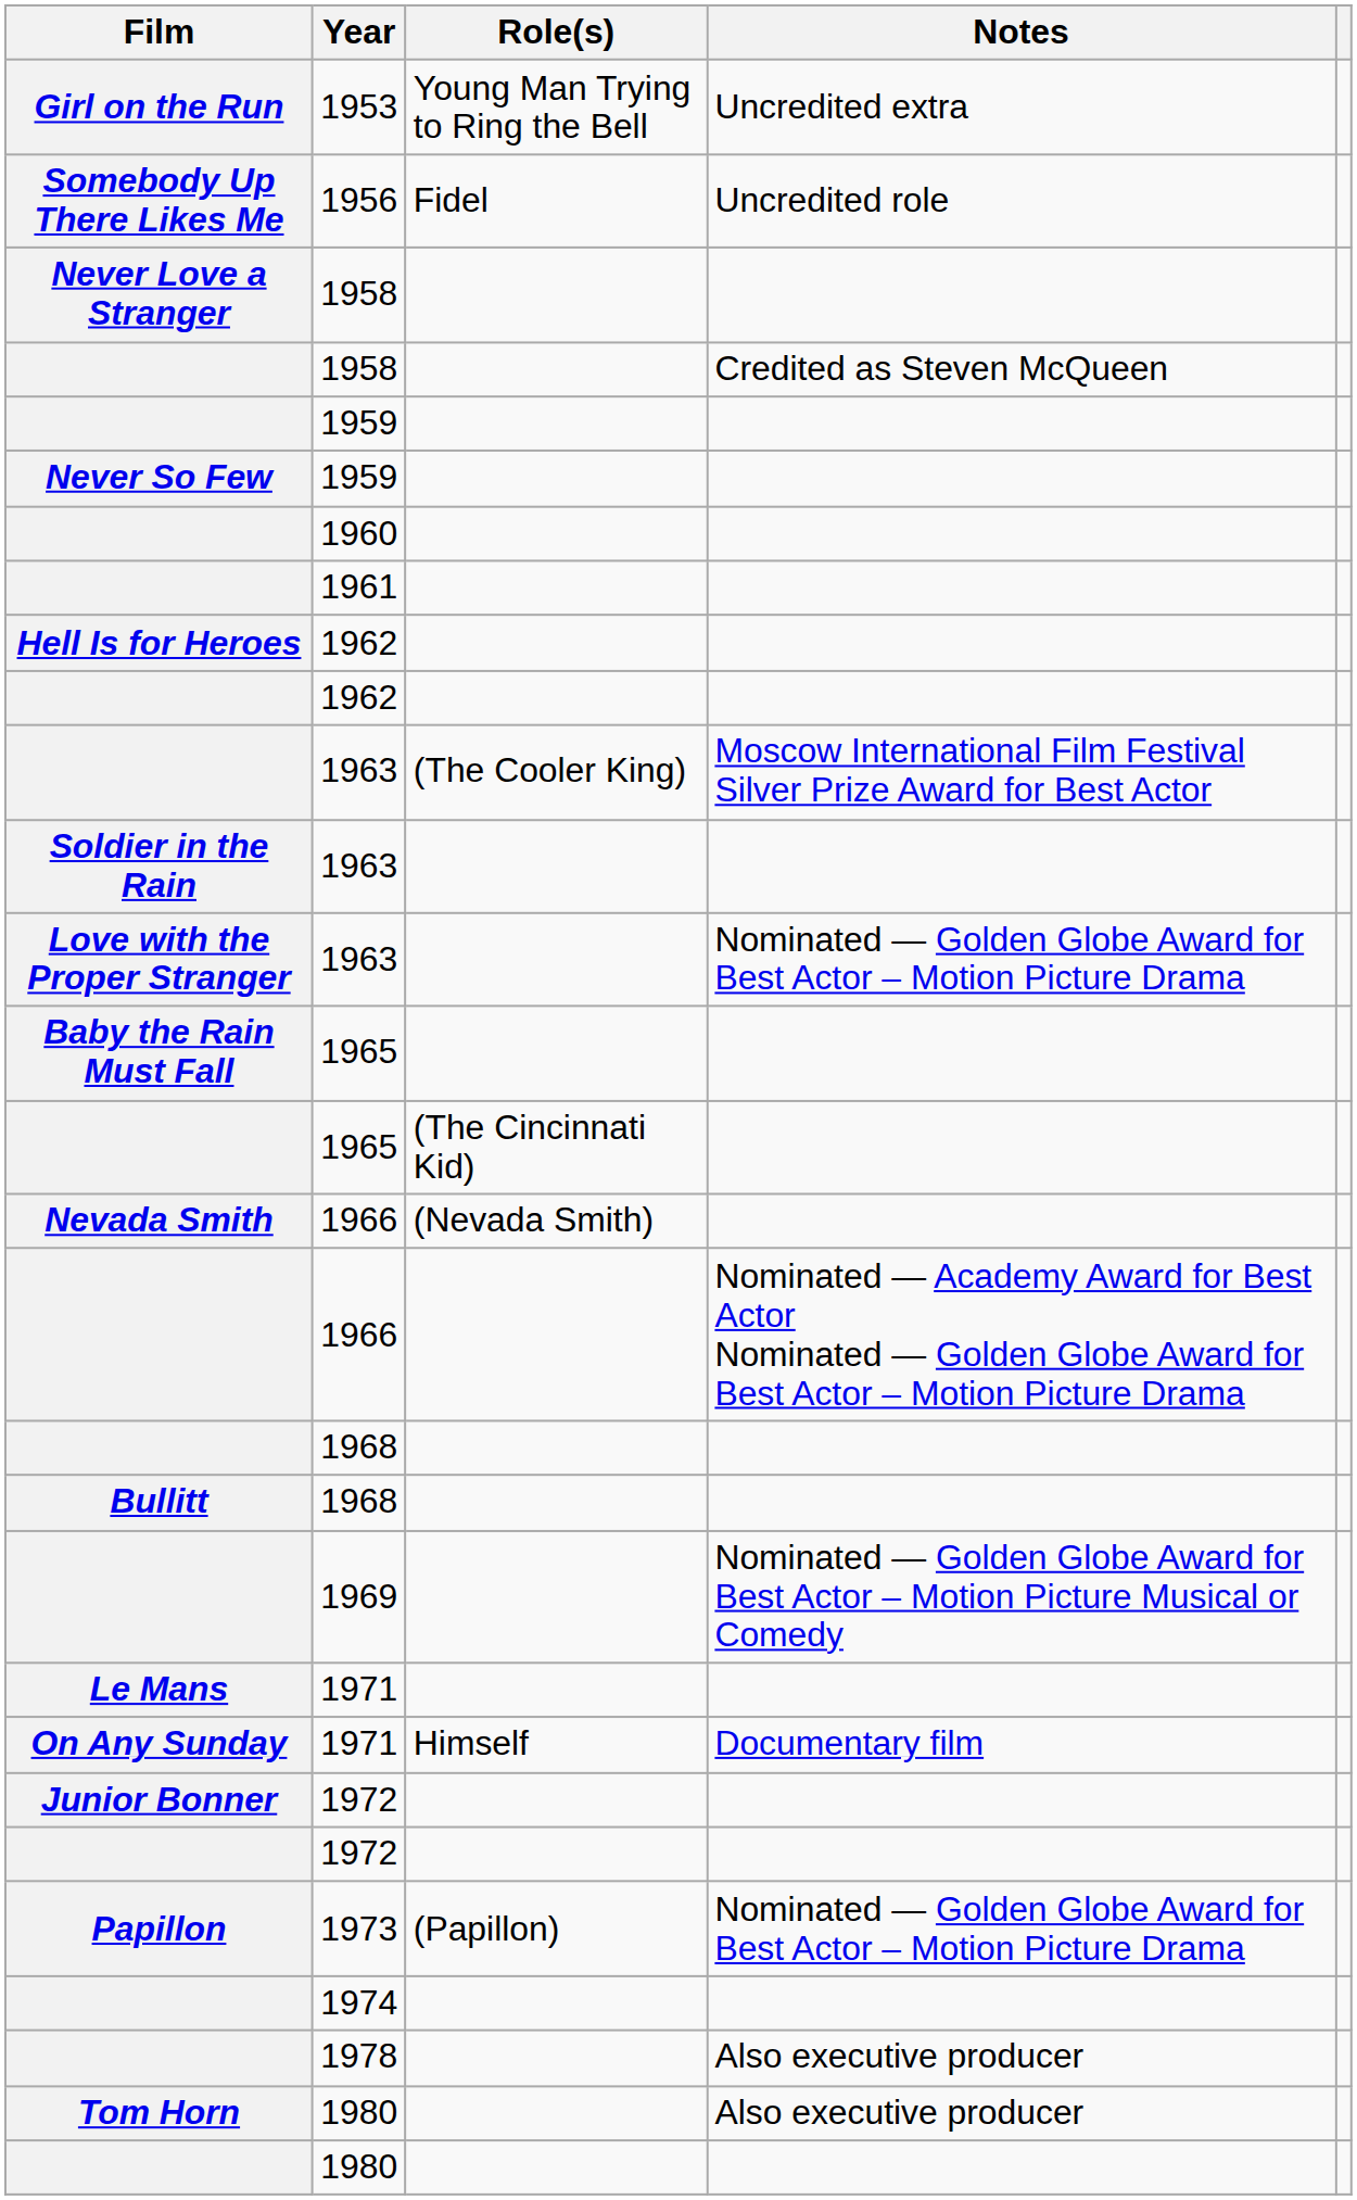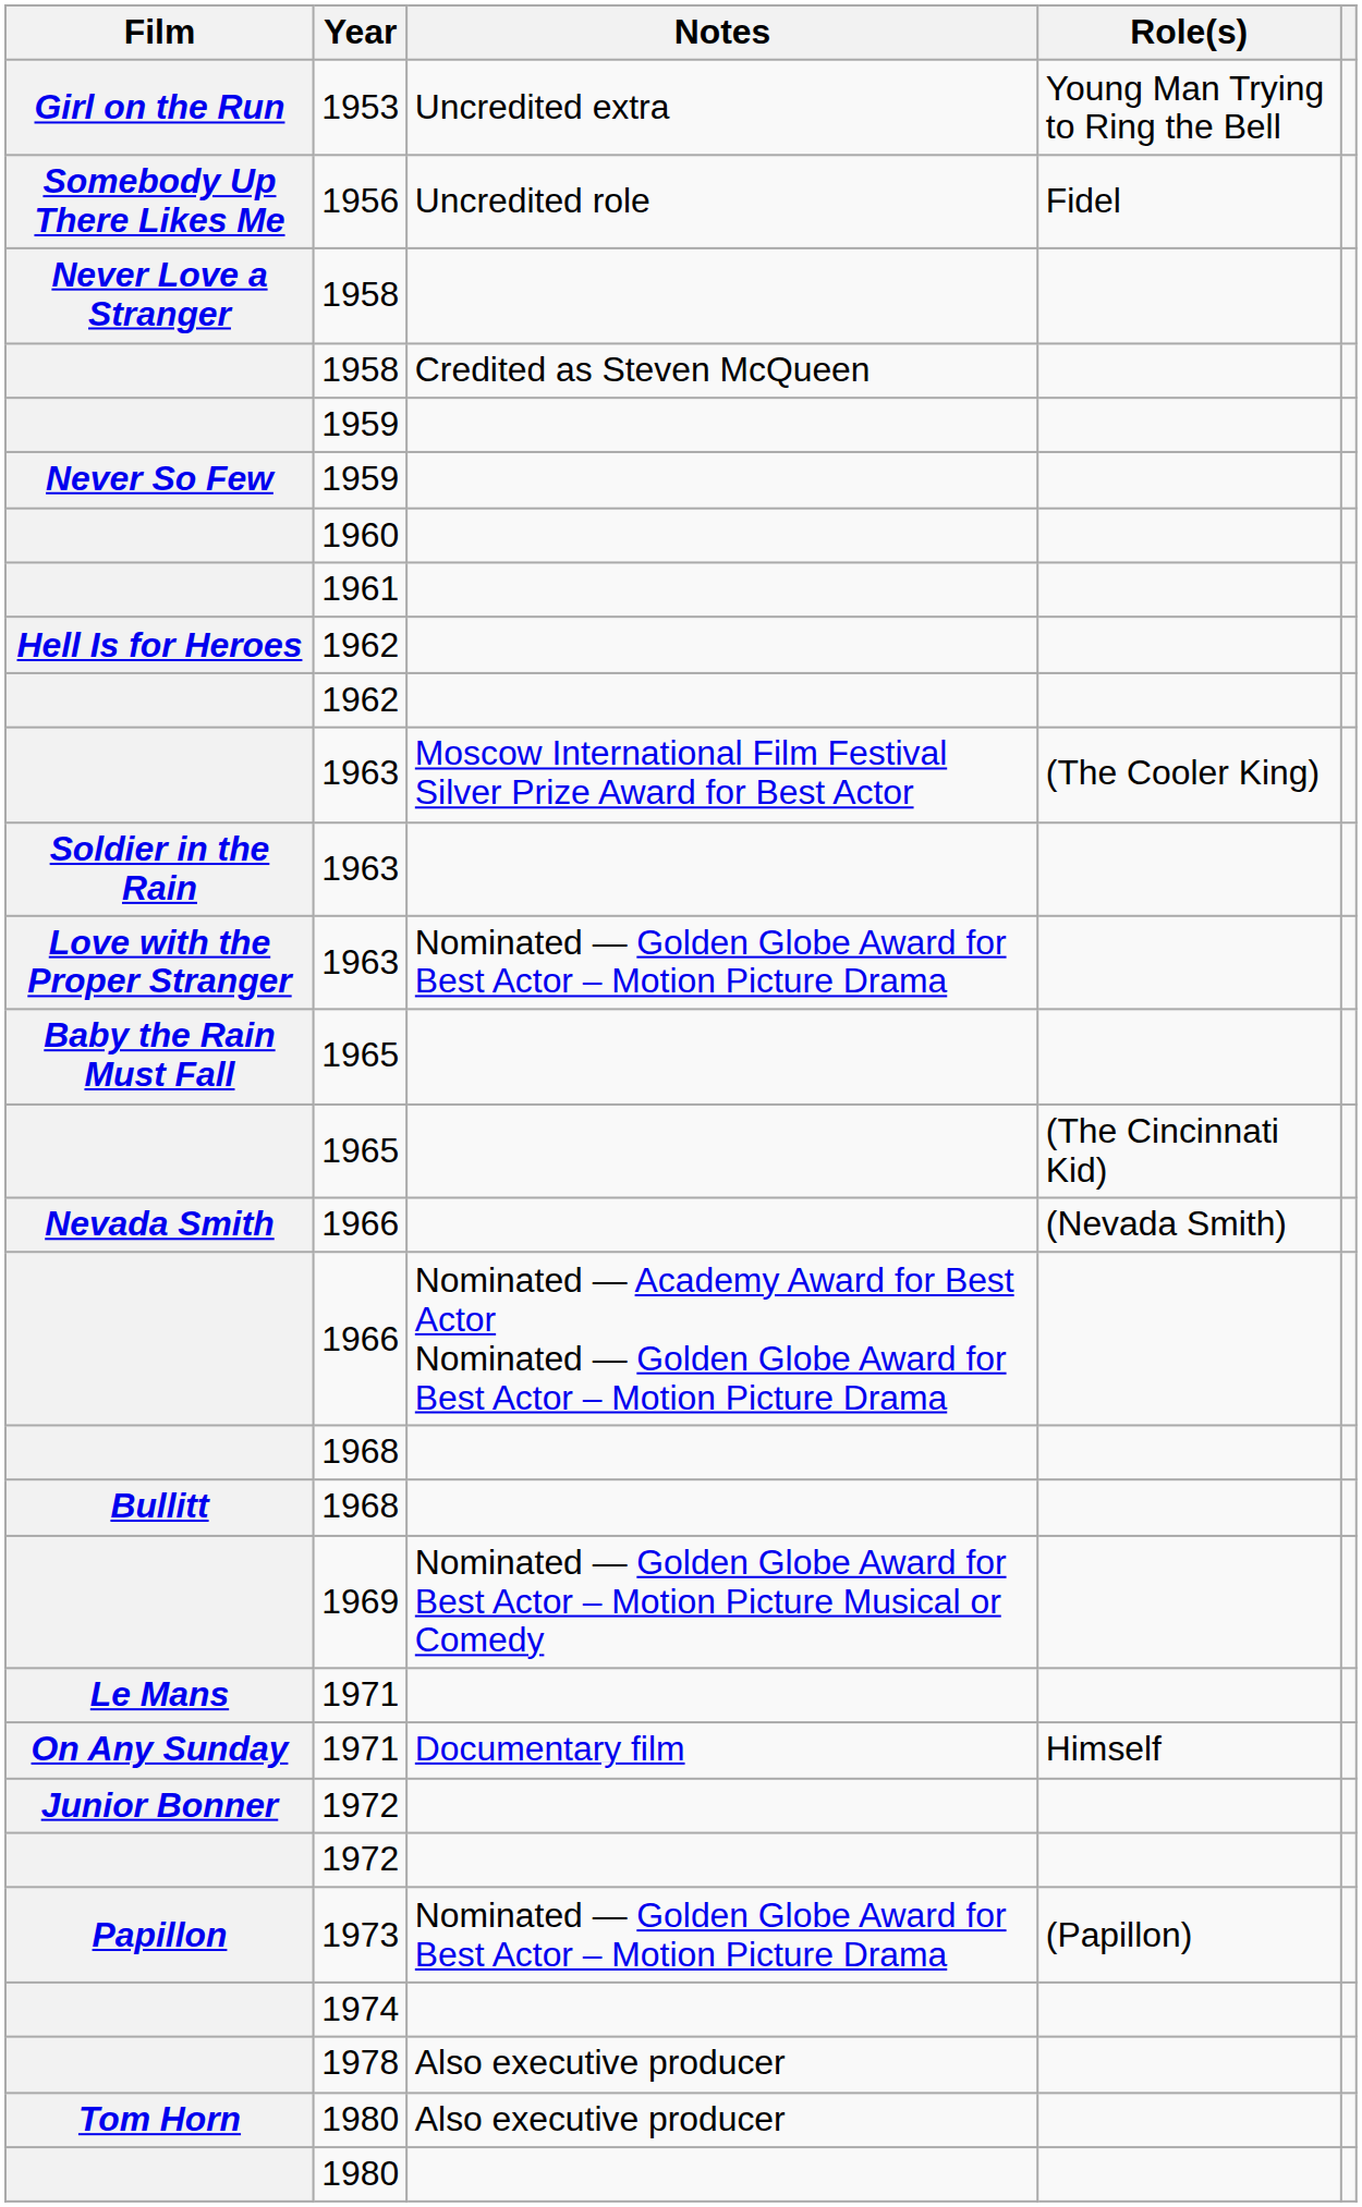columns swapped: Role(s) <-> Notes
